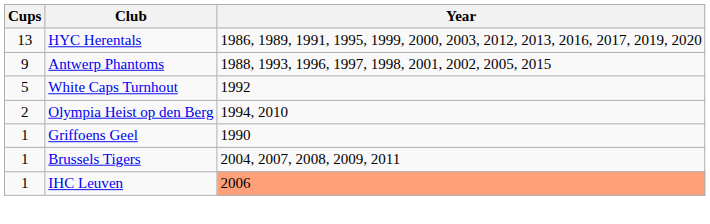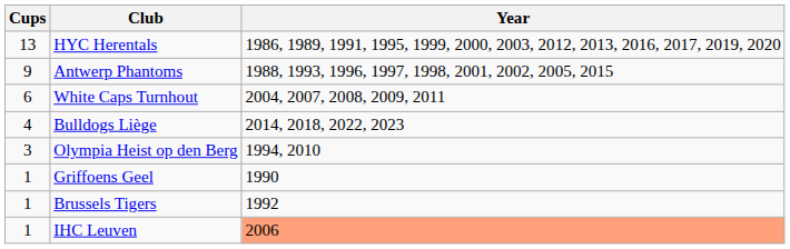White Caps Turnhout | Cups: 5 -> 6
White Caps Turnhout | Year: 1992 -> 2004, 2007, 2008, 2009, 2011
+ row: 4 | Bulldogs Liège | 2014, 2018, 2022, 2023
Olympia Heist op den Berg | Cups: 2 -> 3
Brussels Tigers | Year: 2004, 2007, 2008, 2009, 2011 -> 1992
